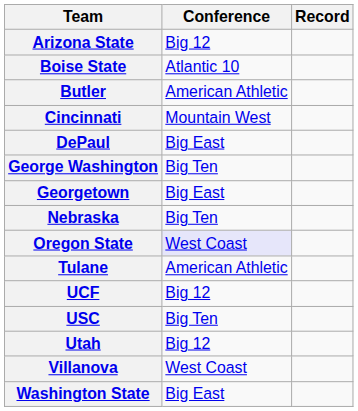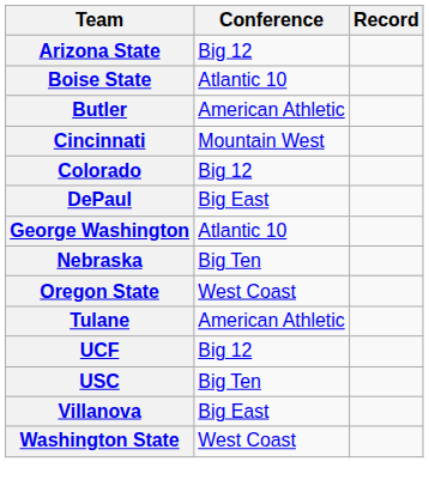+ row: Colorado | Big 12
George Washington | Conference: Big Ten -> Atlantic 10
- row: Georgetown | Big East
Oregon State | Conference: lavender background -> no background
- row: Utah | Big 12
Villanova | Conference: West Coast -> Big East
Washington State | Conference: Big East -> West Coast
